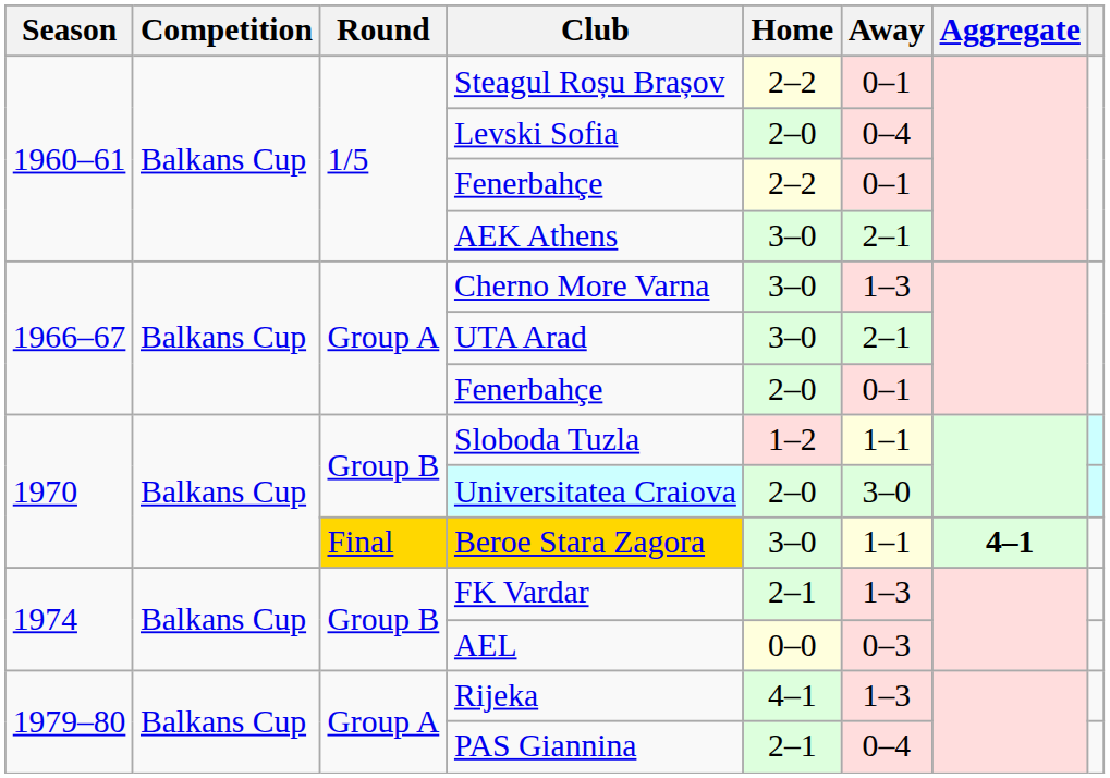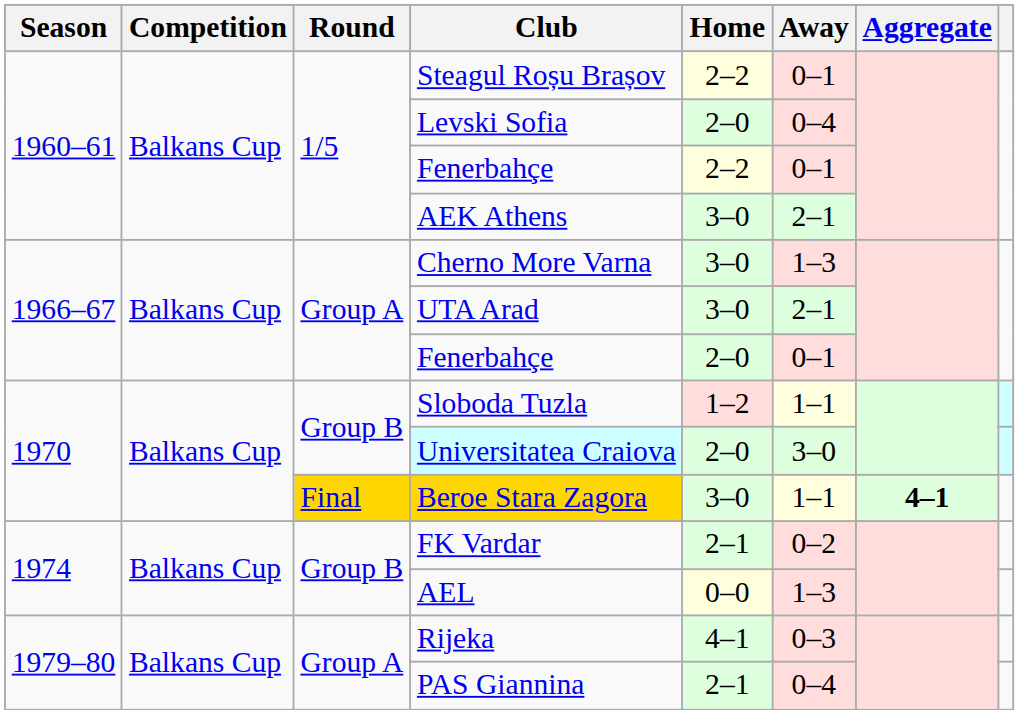FK Vardar | Away: 1–3 -> 0–2
AEL | Away: 0–3 -> 1–3
Rijeka | Away: 1–3 -> 0–3
